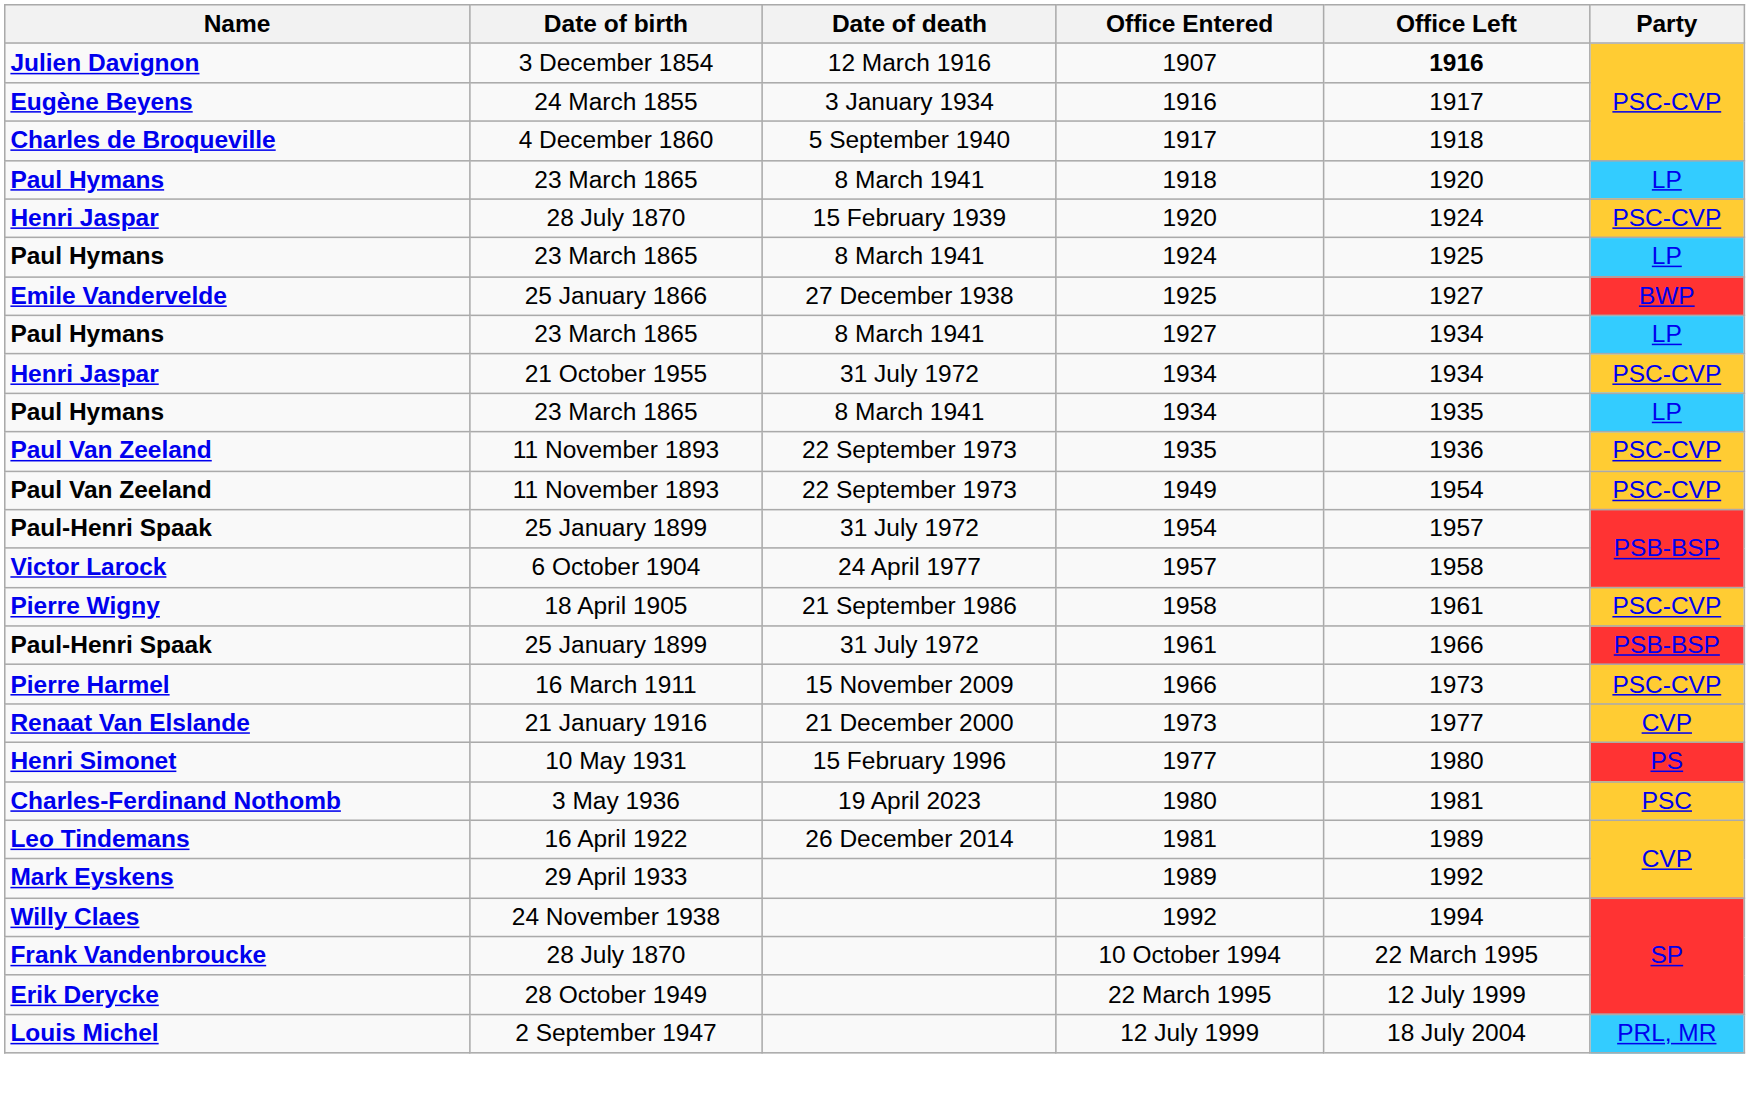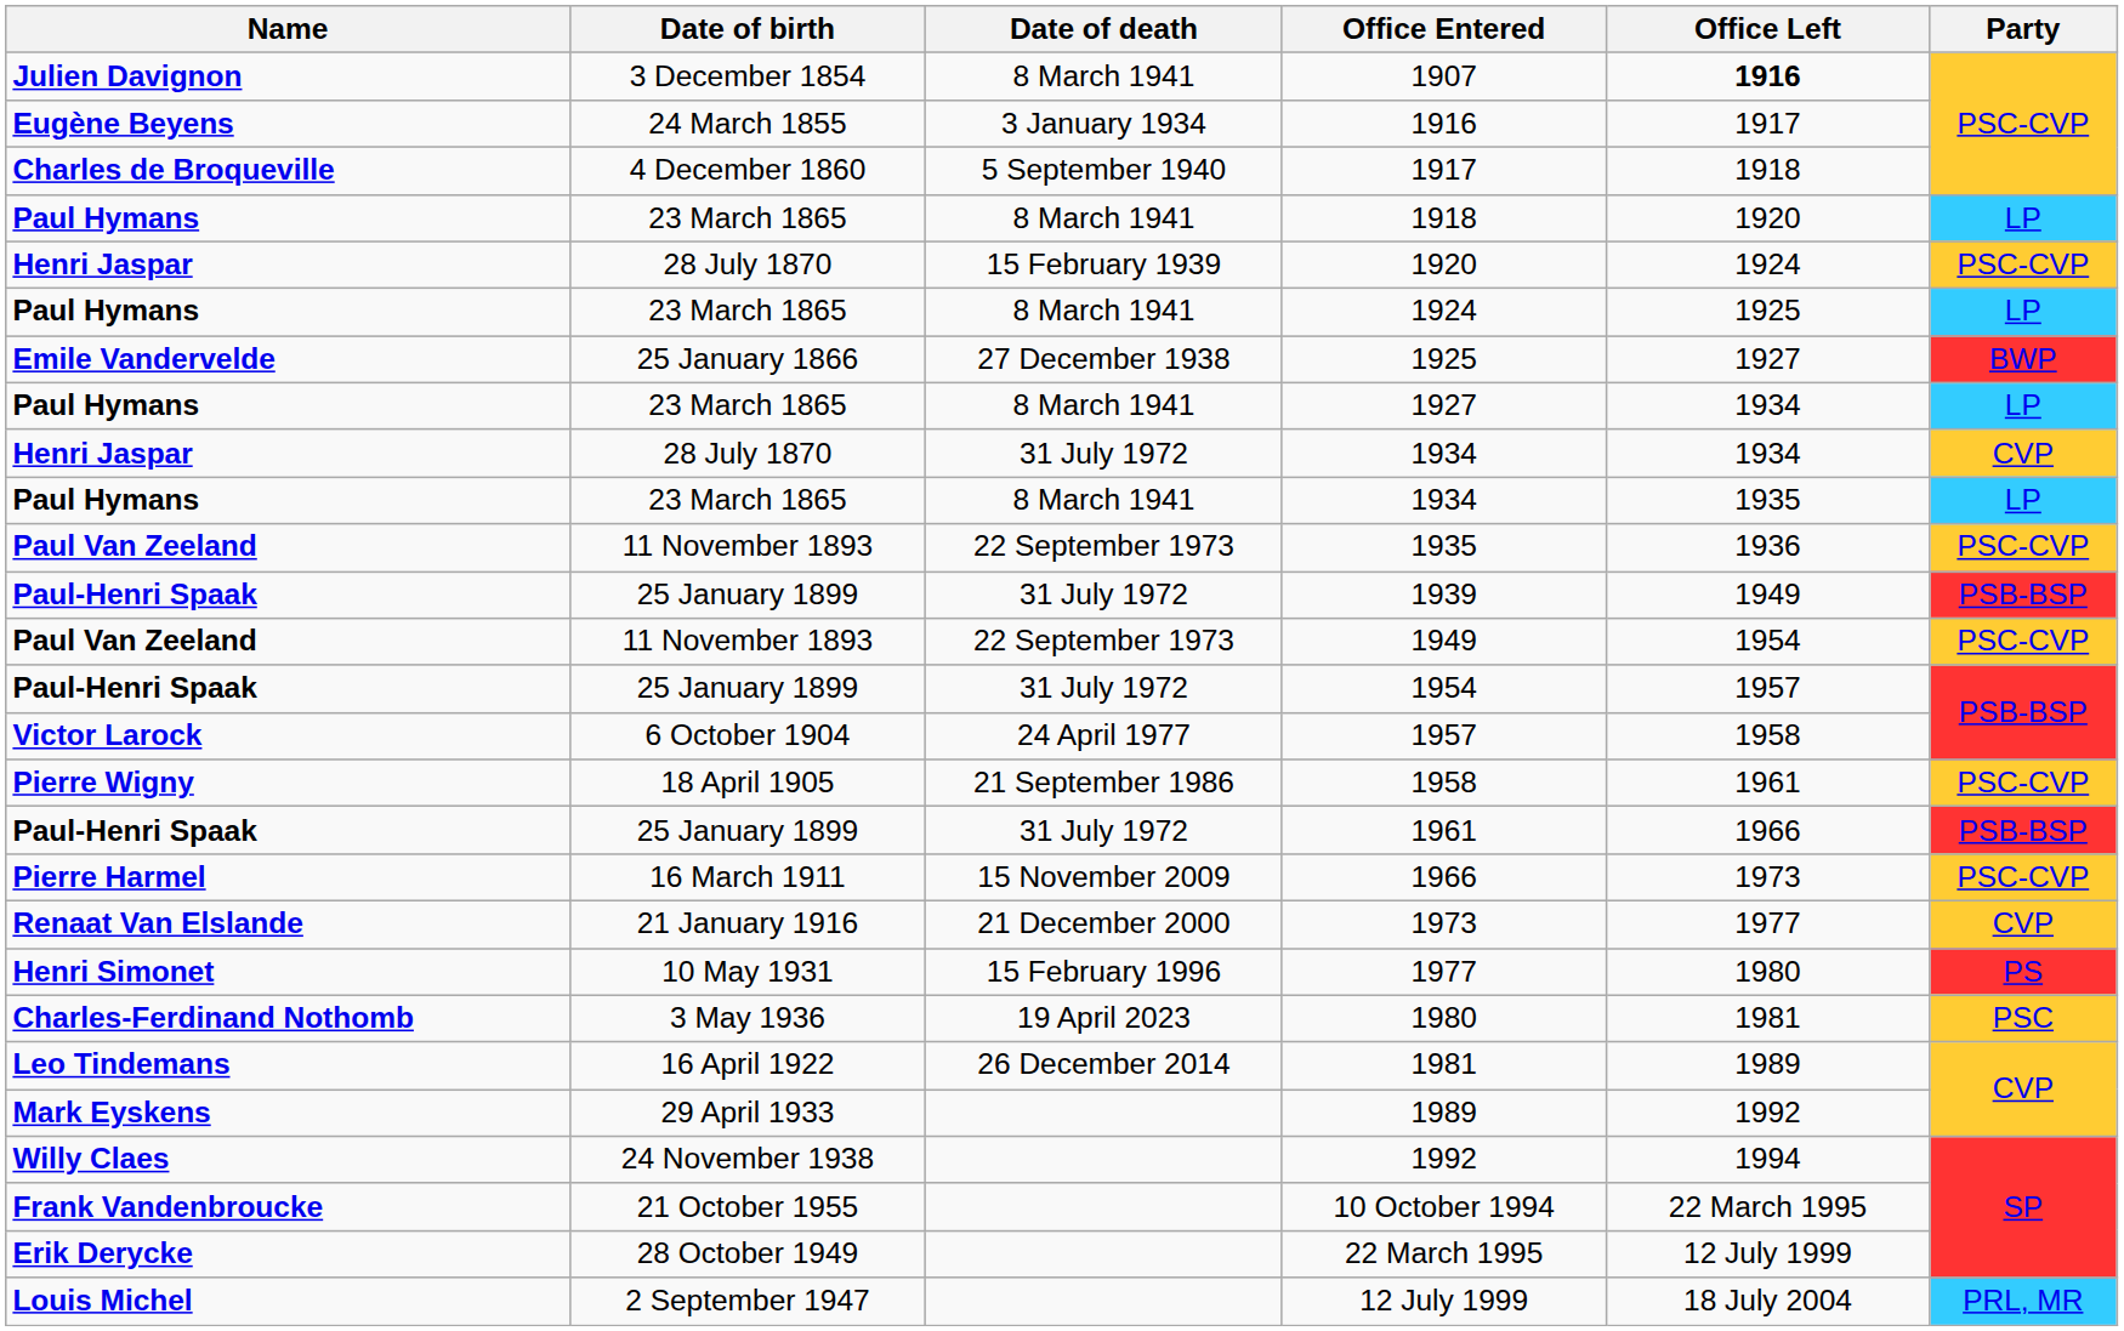1907 | Date of death: 12 March 1916 -> 8 March 1941
Henri Jaspar / 1934 | Date of birth: 21 October 1955 -> 28 July 1870
Henri Jaspar / 1934 | Party: PSC-CVP -> CVP
+ row: Paul-Henri Spaak | 25 January 1899 | 31 July 1972 | 1939 | 1949 | PSB-BSP
10 October 1994 | Date of birth: 28 July 1870 -> 21 October 1955
